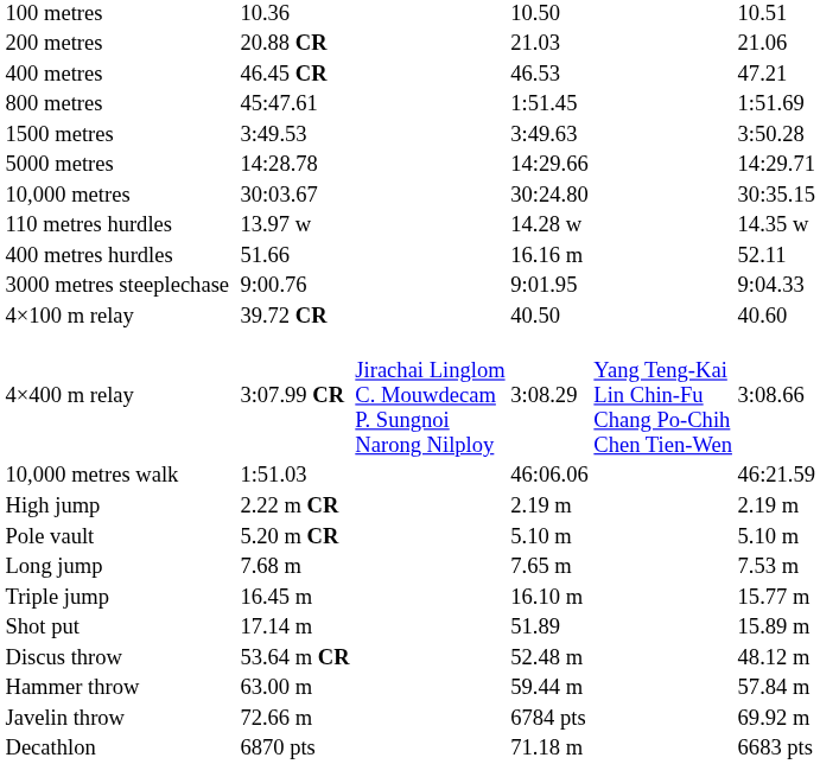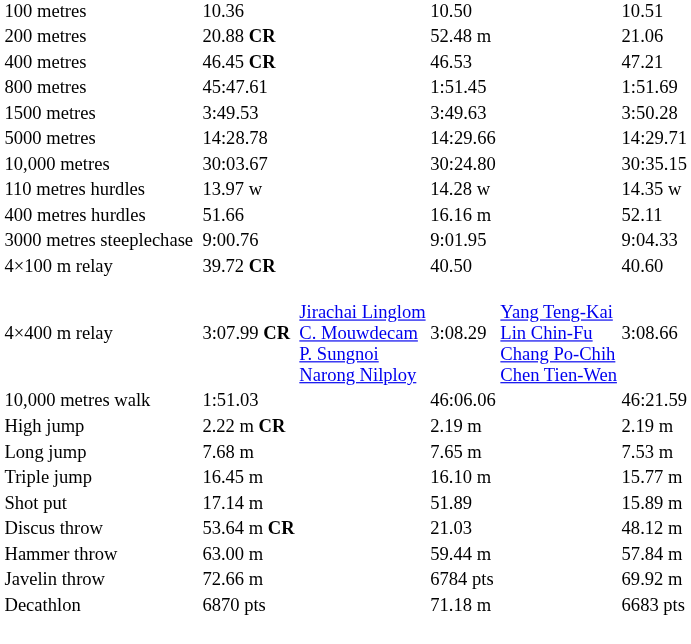200 metres | column 5: 21.03 -> 52.48 m
- row: Pole vault | 5.20 m CR | 5.10 m | 5.10 m
Discus throw | column 5: 52.48 m -> 21.03
